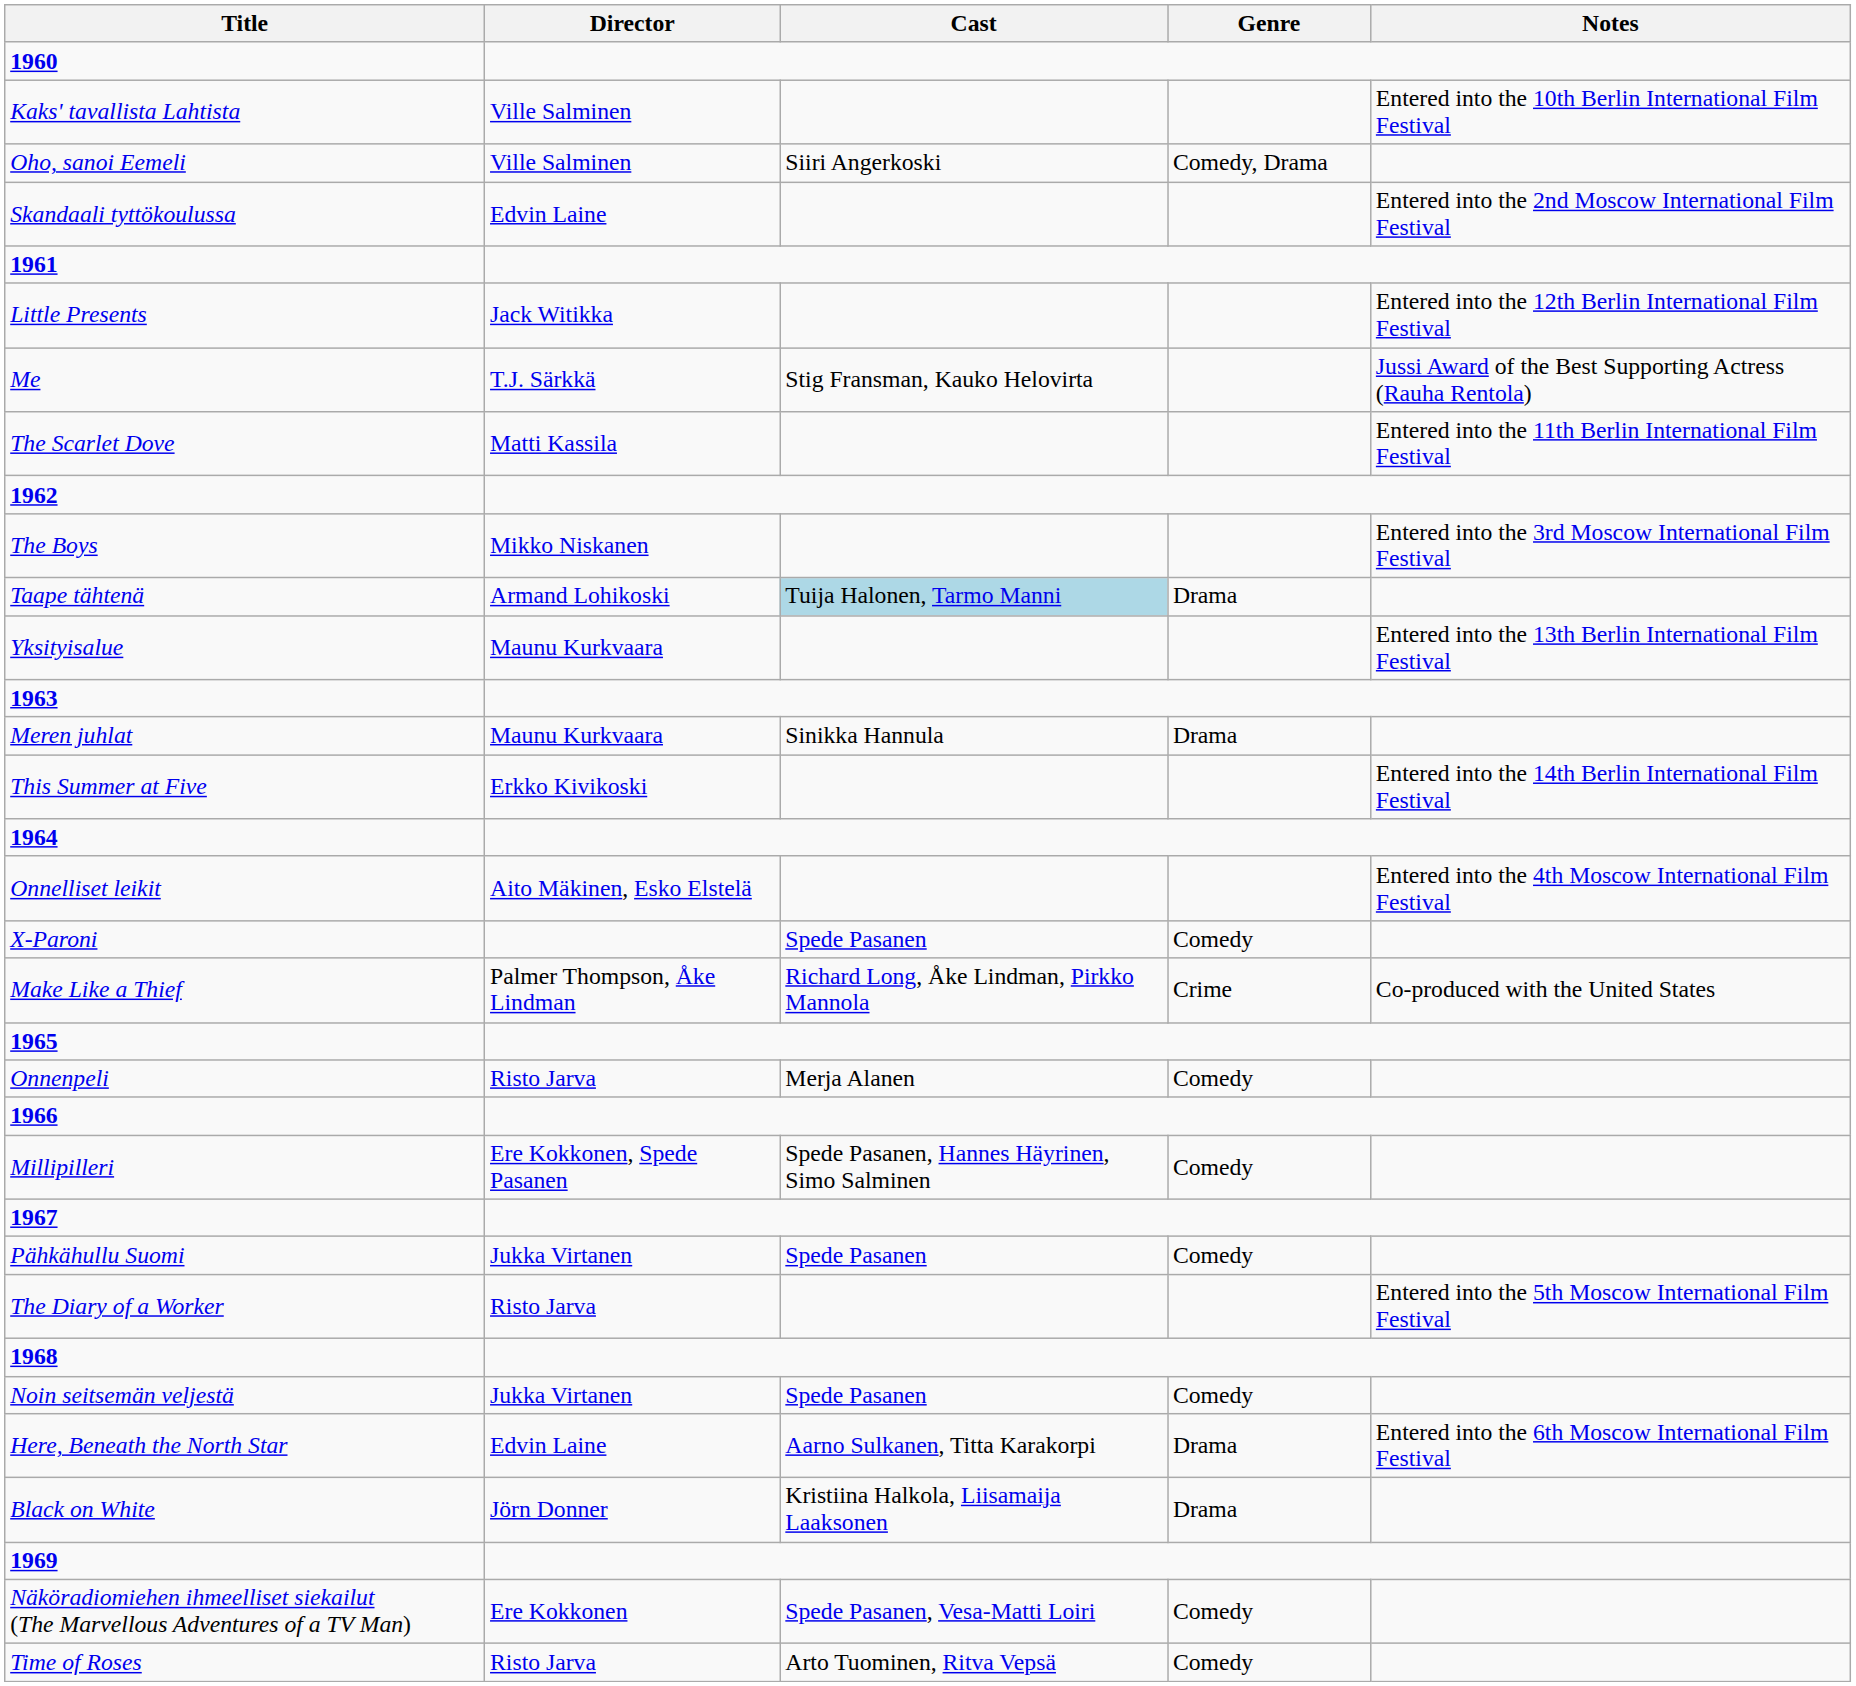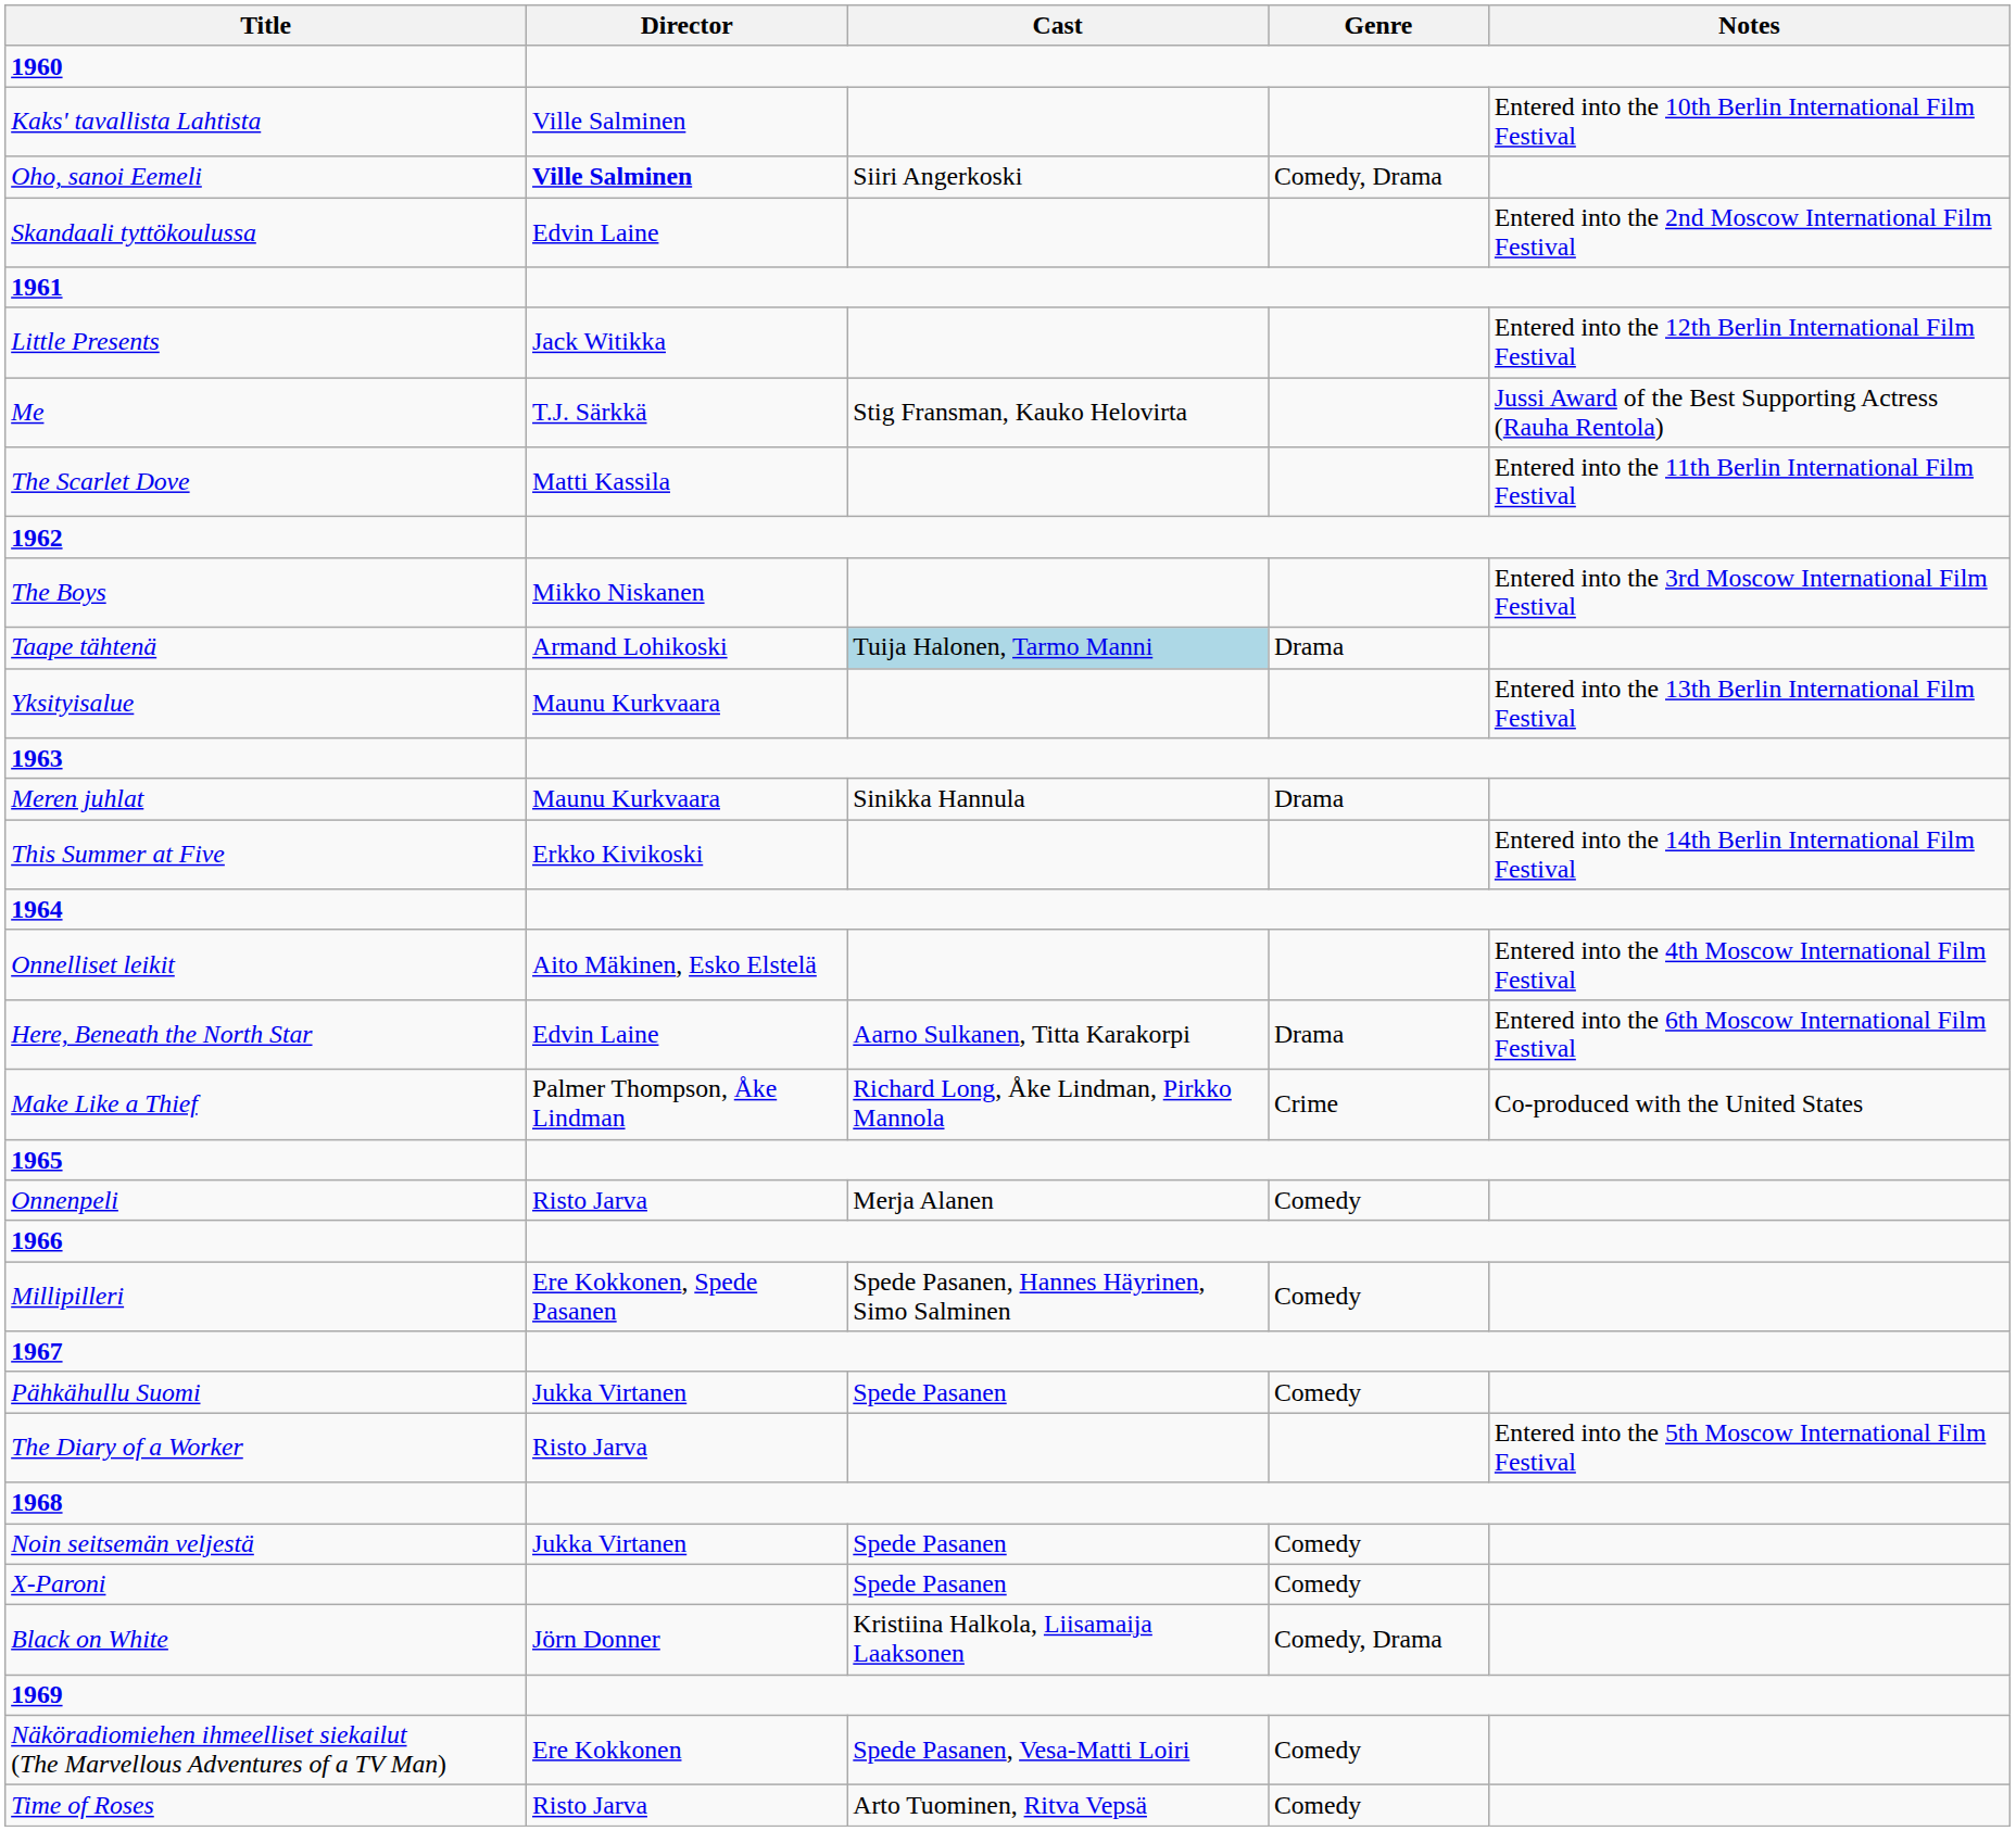Oho, sanoi Eemeli | Director: normal -> bold
rows swapped: X-Paroni <-> Here, Beneath the North Star
Black on White | Genre: Drama -> Comedy, Drama
